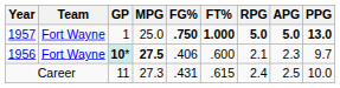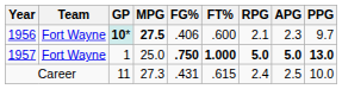rows swapped: 1956 <-> 1957
